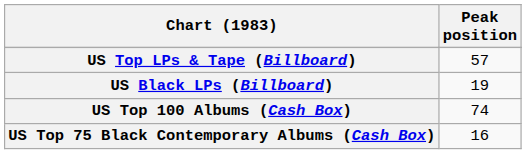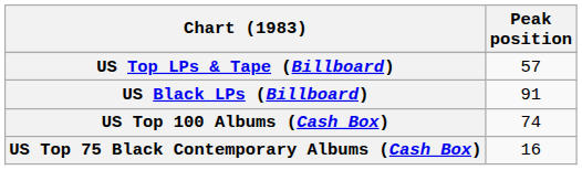US Black LPs (Billboard) | Peak position: 19 -> 91
